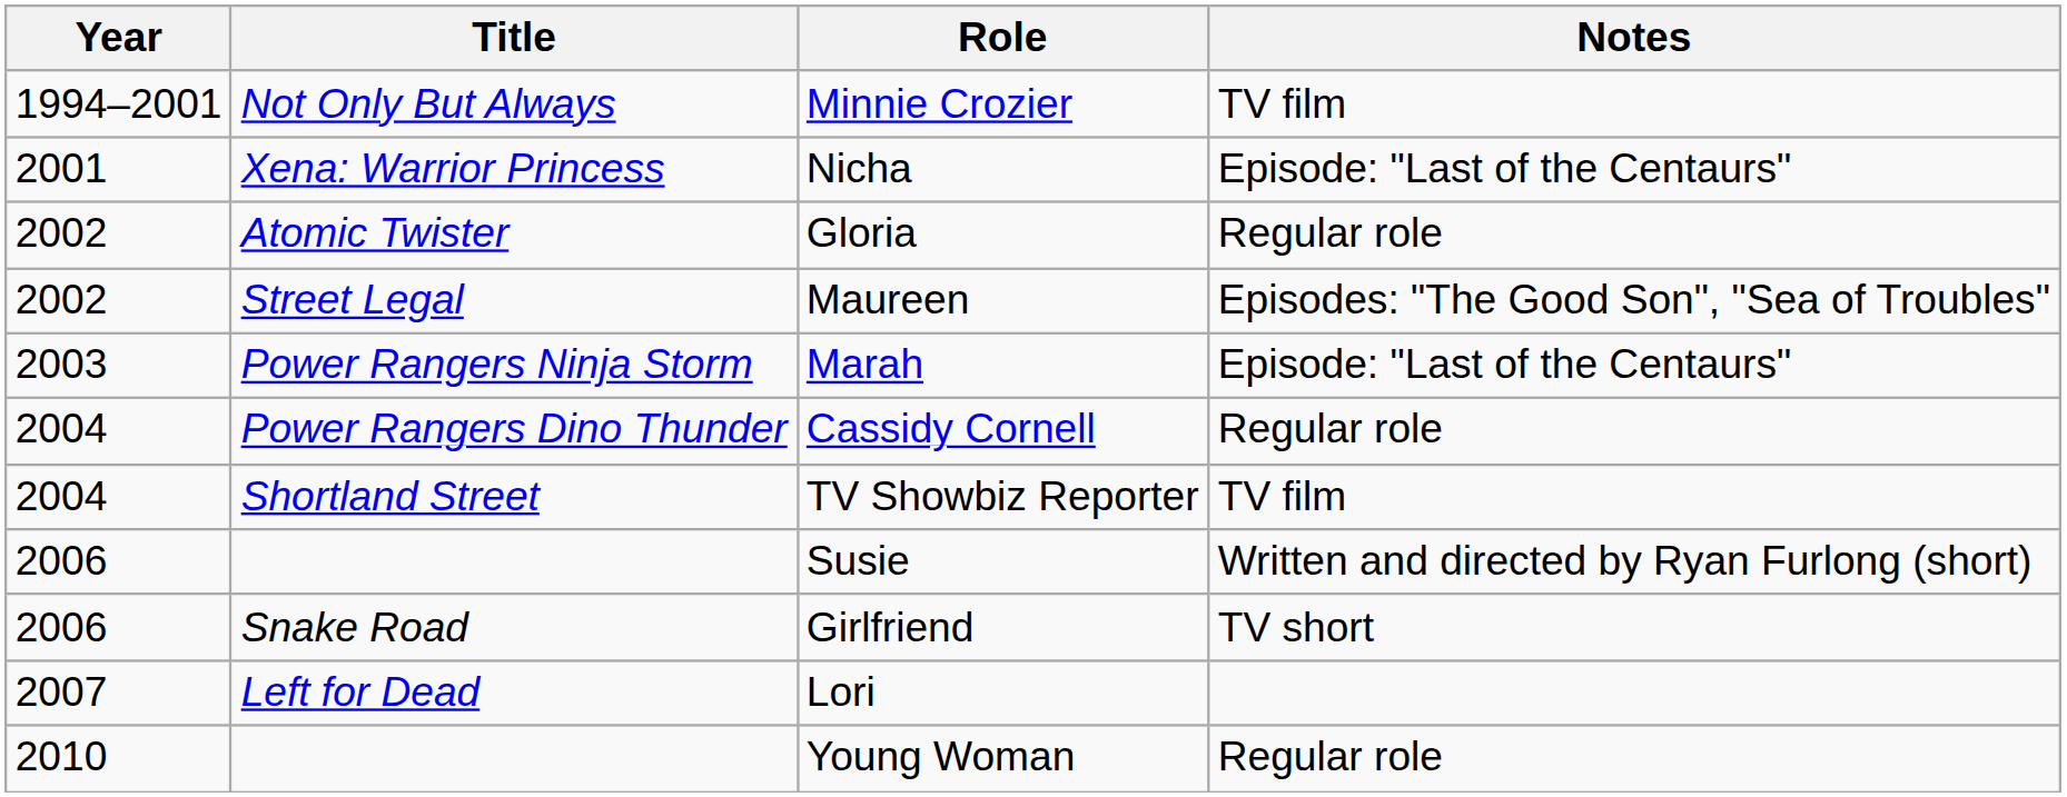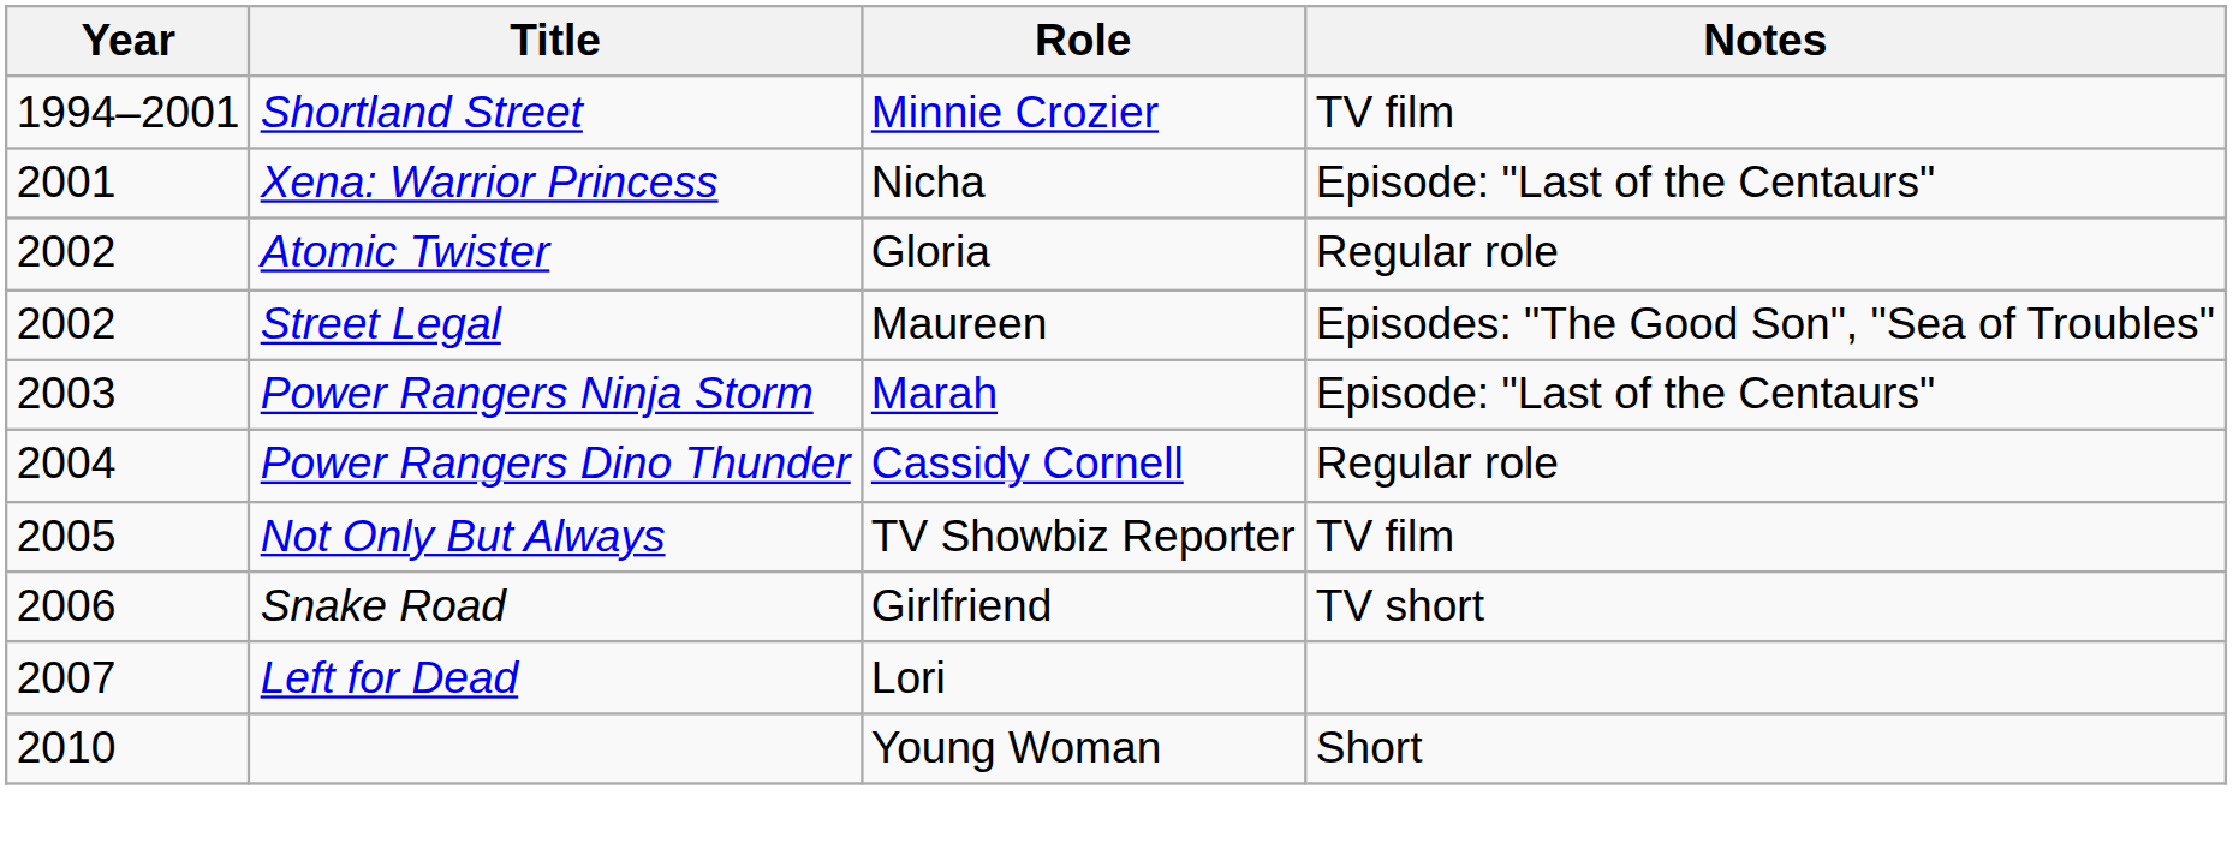Minnie Crozier | Title: Not Only But Always -> Shortland Street
TV Showbiz Reporter | Year: 2004 -> 2005
TV Showbiz Reporter | Title: Shortland Street -> Not Only But Always
- row: 2006 | Susie | Written and directed by Ryan Furlong (short)
Young Woman | Notes: Regular role -> Short
